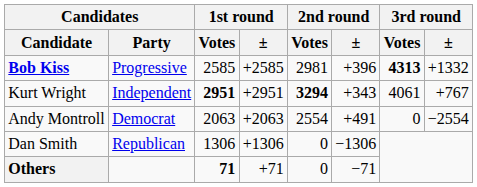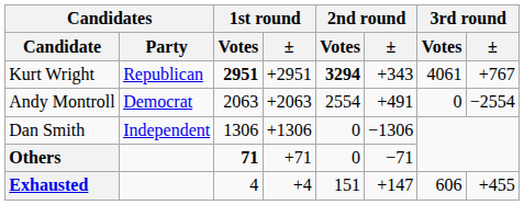- row: Bob Kiss | Progressive | 2585 | +2585 | 2981 | +396 | 4313 | +1332
Kurt Wright | Candidates / Party: Independent -> Republican
Dan Smith | Candidates / Party: Republican -> Independent
+ row: Exhausted | 4 | +4 | 151 | +147 | 606 | +455
